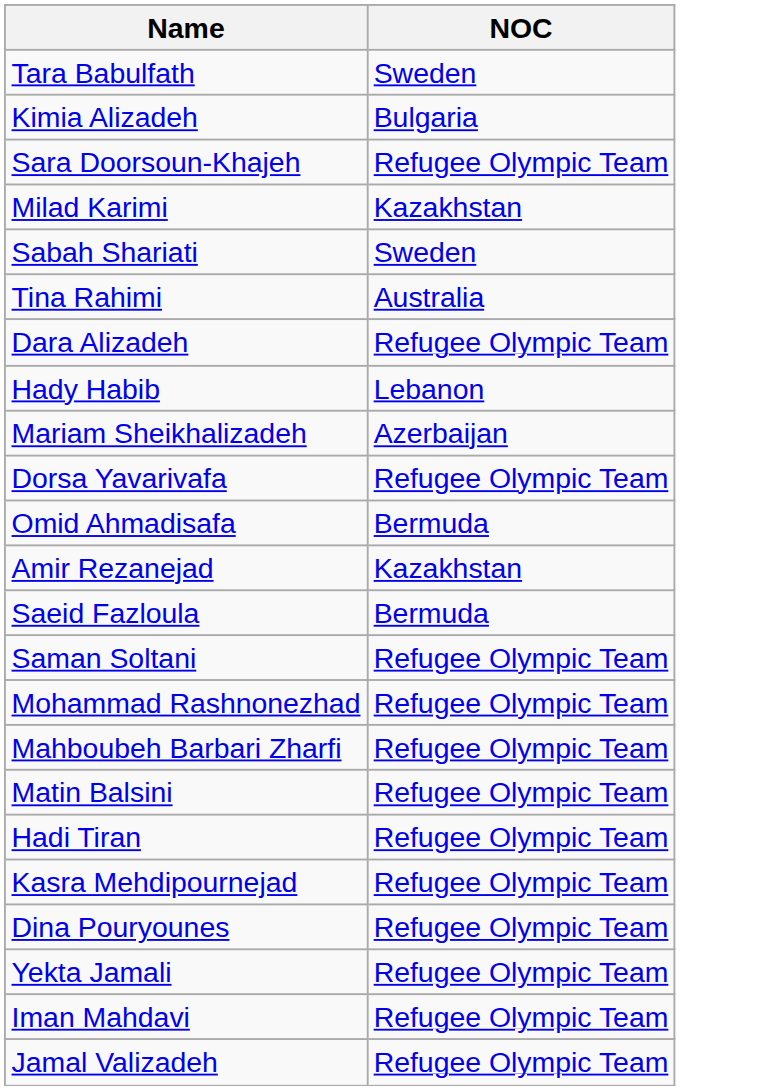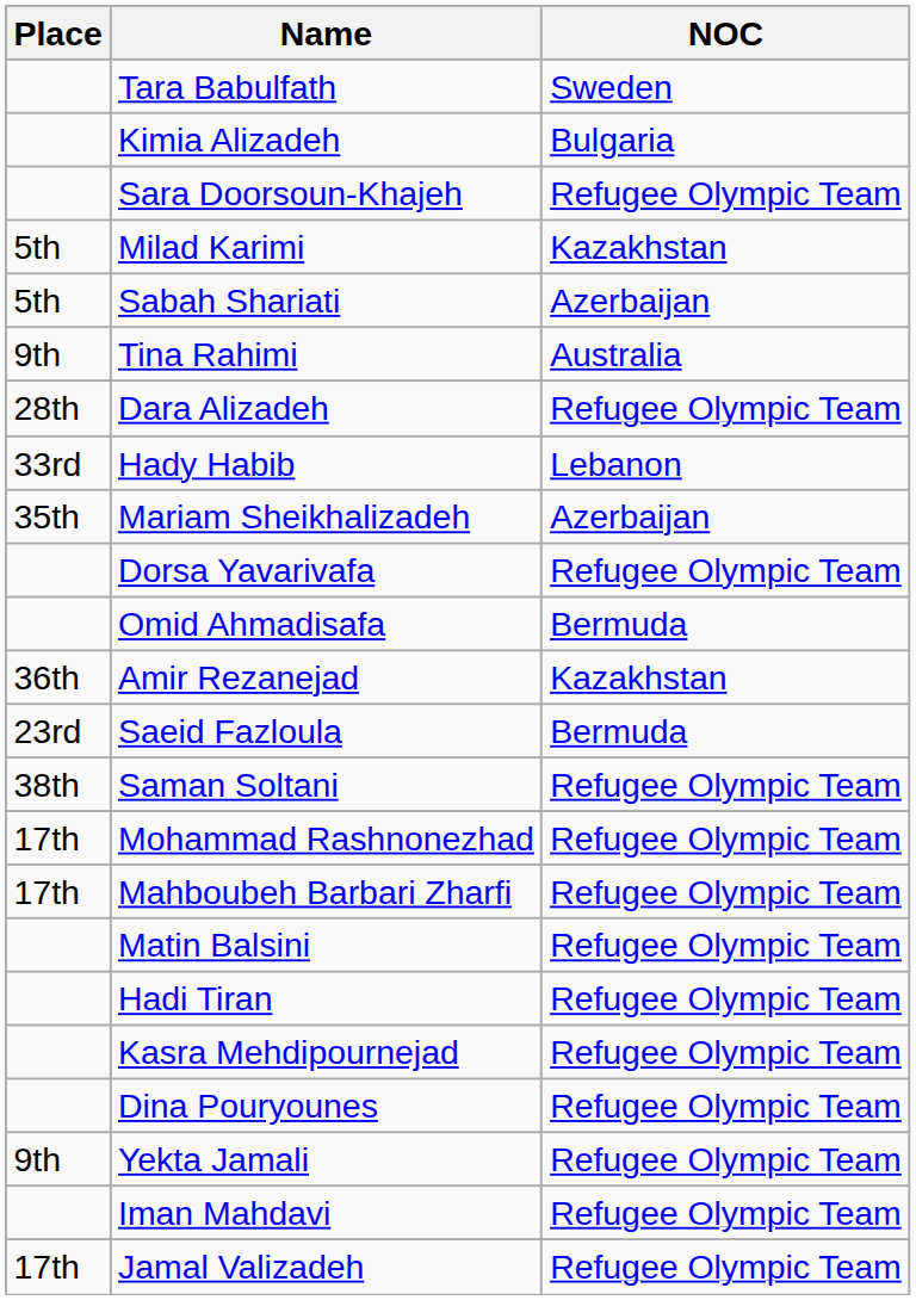+ column: Place | 5th | 5th | 9th | 28th | 33rd | 35th | 36th | 23rd | 38th | 17th | 17th | 9th | 17th
Sabah Shariati | NOC: Sweden -> Azerbaijan
